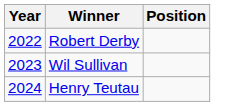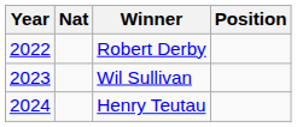+ column: Nat
